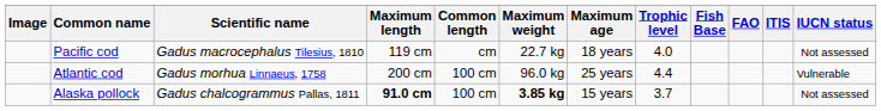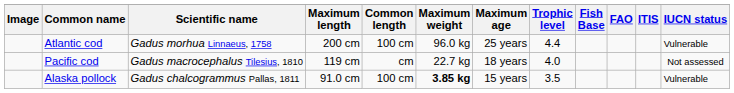rows swapped: Atlantic cod <-> Pacific cod
Alaska pollock | Maximum length: bold -> normal
Alaska pollock | Trophic level: 3.7 -> 3.5
Alaska pollock | IUCN status: Not assessed -> Vulnerable
